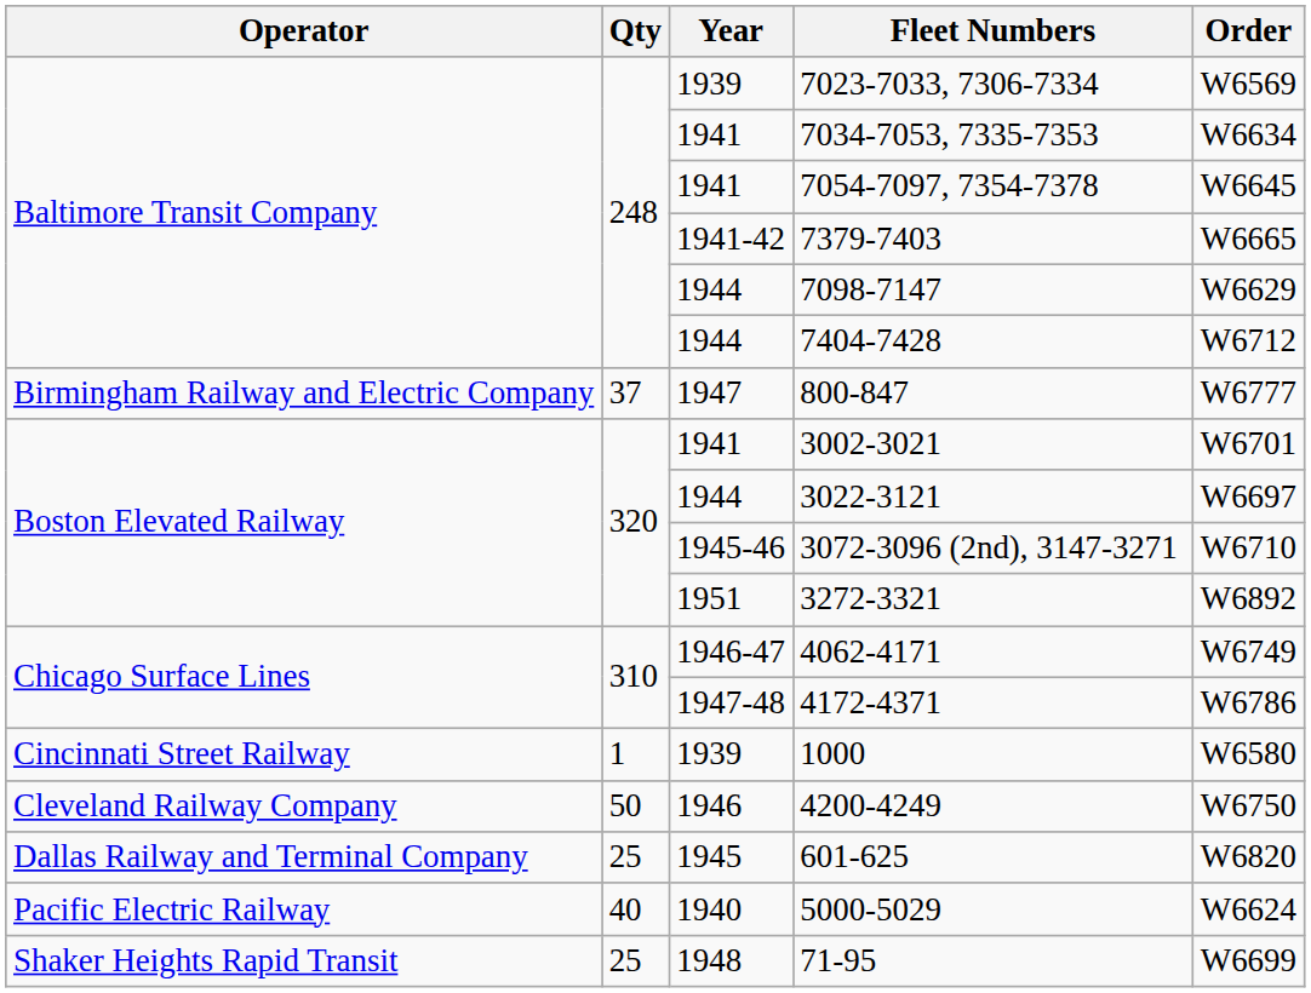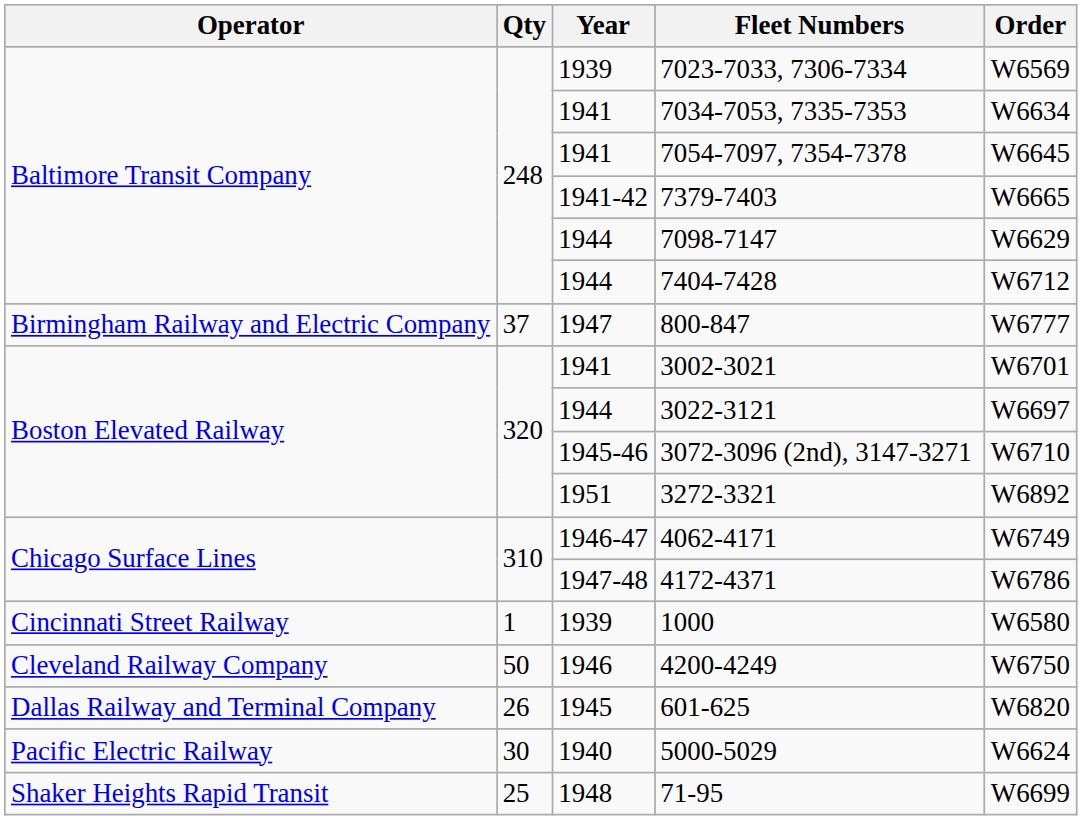601-625 | Qty: 25 -> 26
5000-5029 | Qty: 40 -> 30
